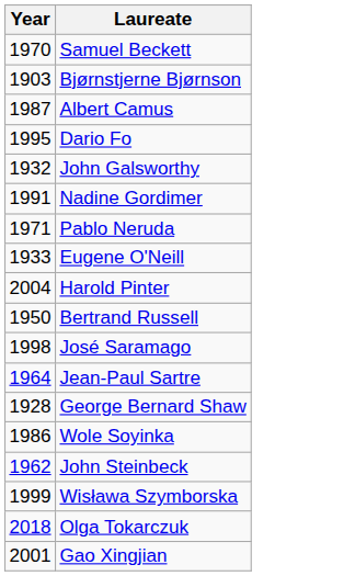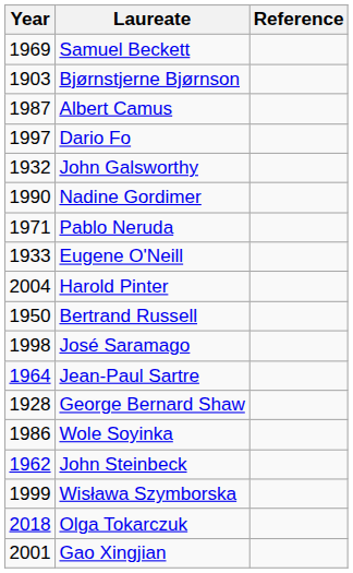+ column: Reference
Samuel Beckett | Year: 1970 -> 1969
Dario Fo | Year: 1995 -> 1997
Nadine Gordimer | Year: 1991 -> 1990
